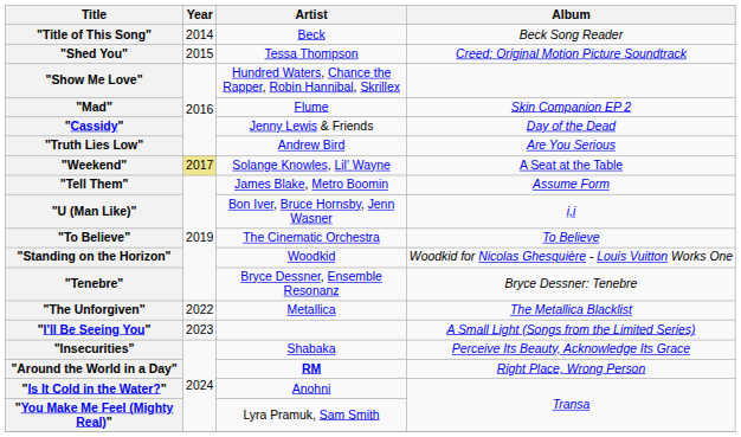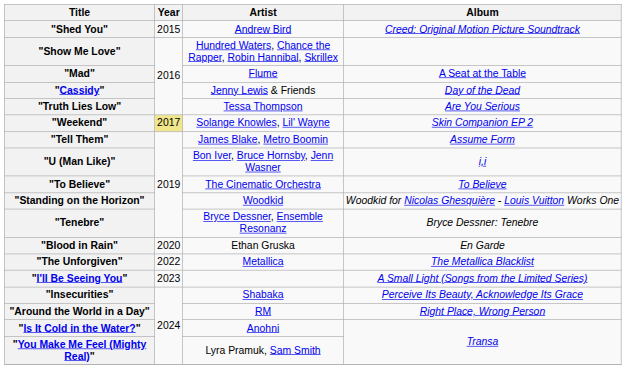- row: "Title of This Song" | 2014 | Beck | Beck Song Reader
"Shed You" | Artist: Tessa Thompson -> Andrew Bird
"Mad" | Album: Skin Companion EP 2 -> A Seat at the Table
"Truth Lies Low" | Artist: Andrew Bird -> Tessa Thompson
"Weekend" | Album: A Seat at the Table -> Skin Companion EP 2
+ row: "Blood in Rain" | 2020 | Ethan Gruska | En Garde
"Around the World in a Day" | Artist: bold -> normal
